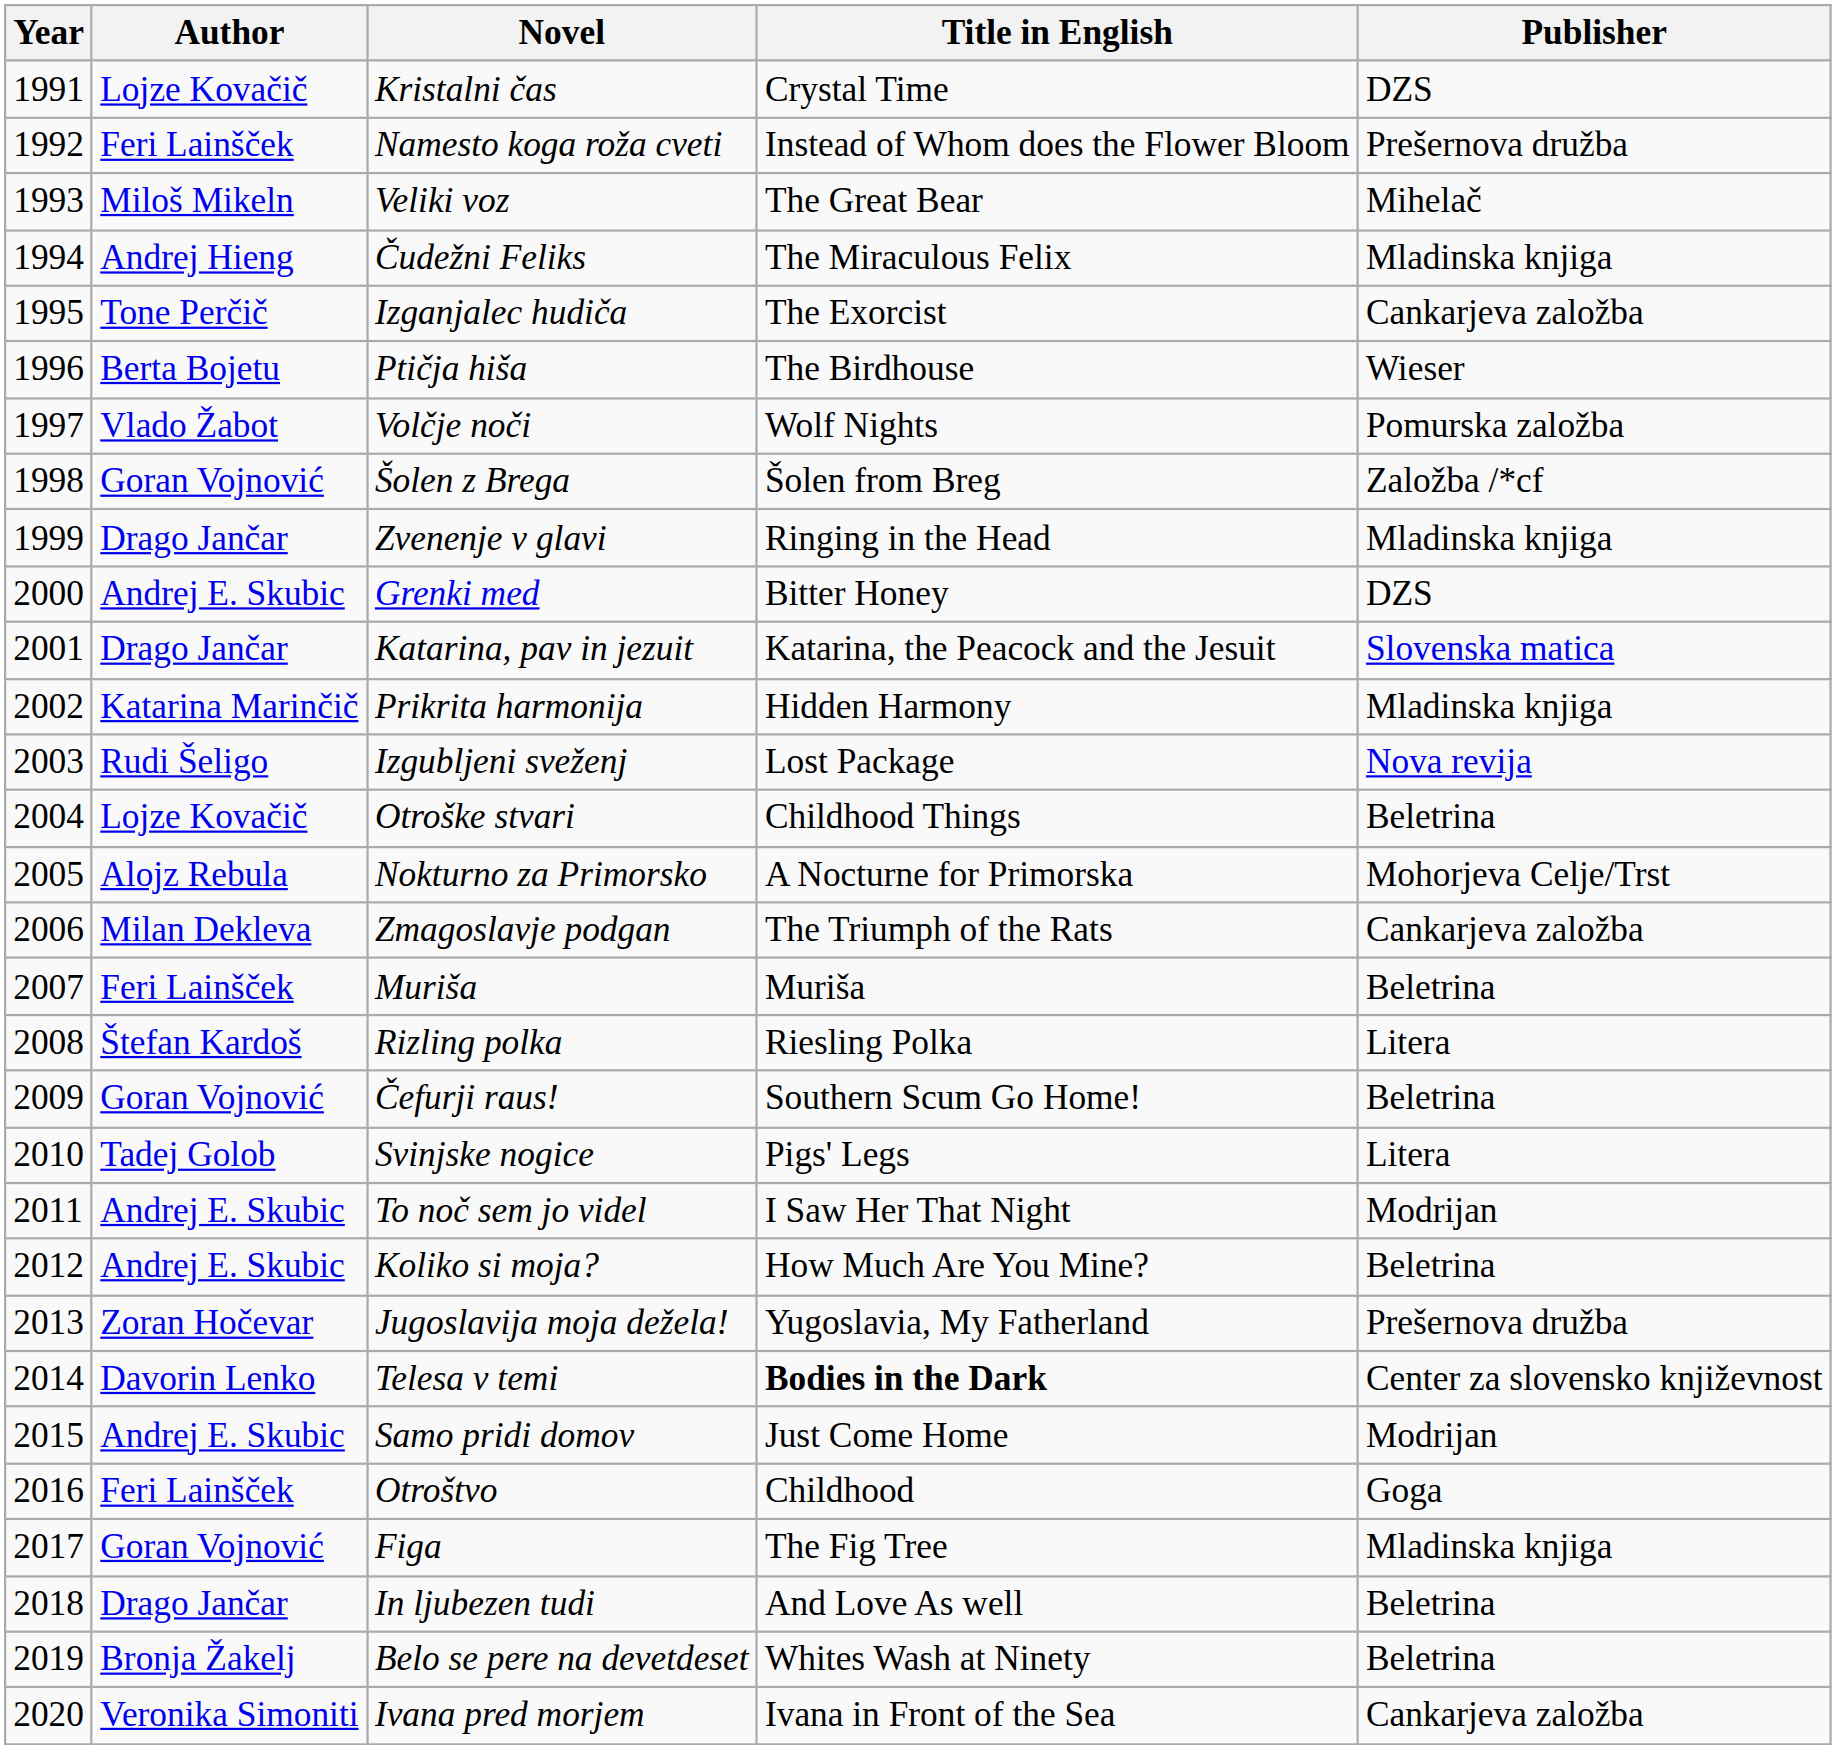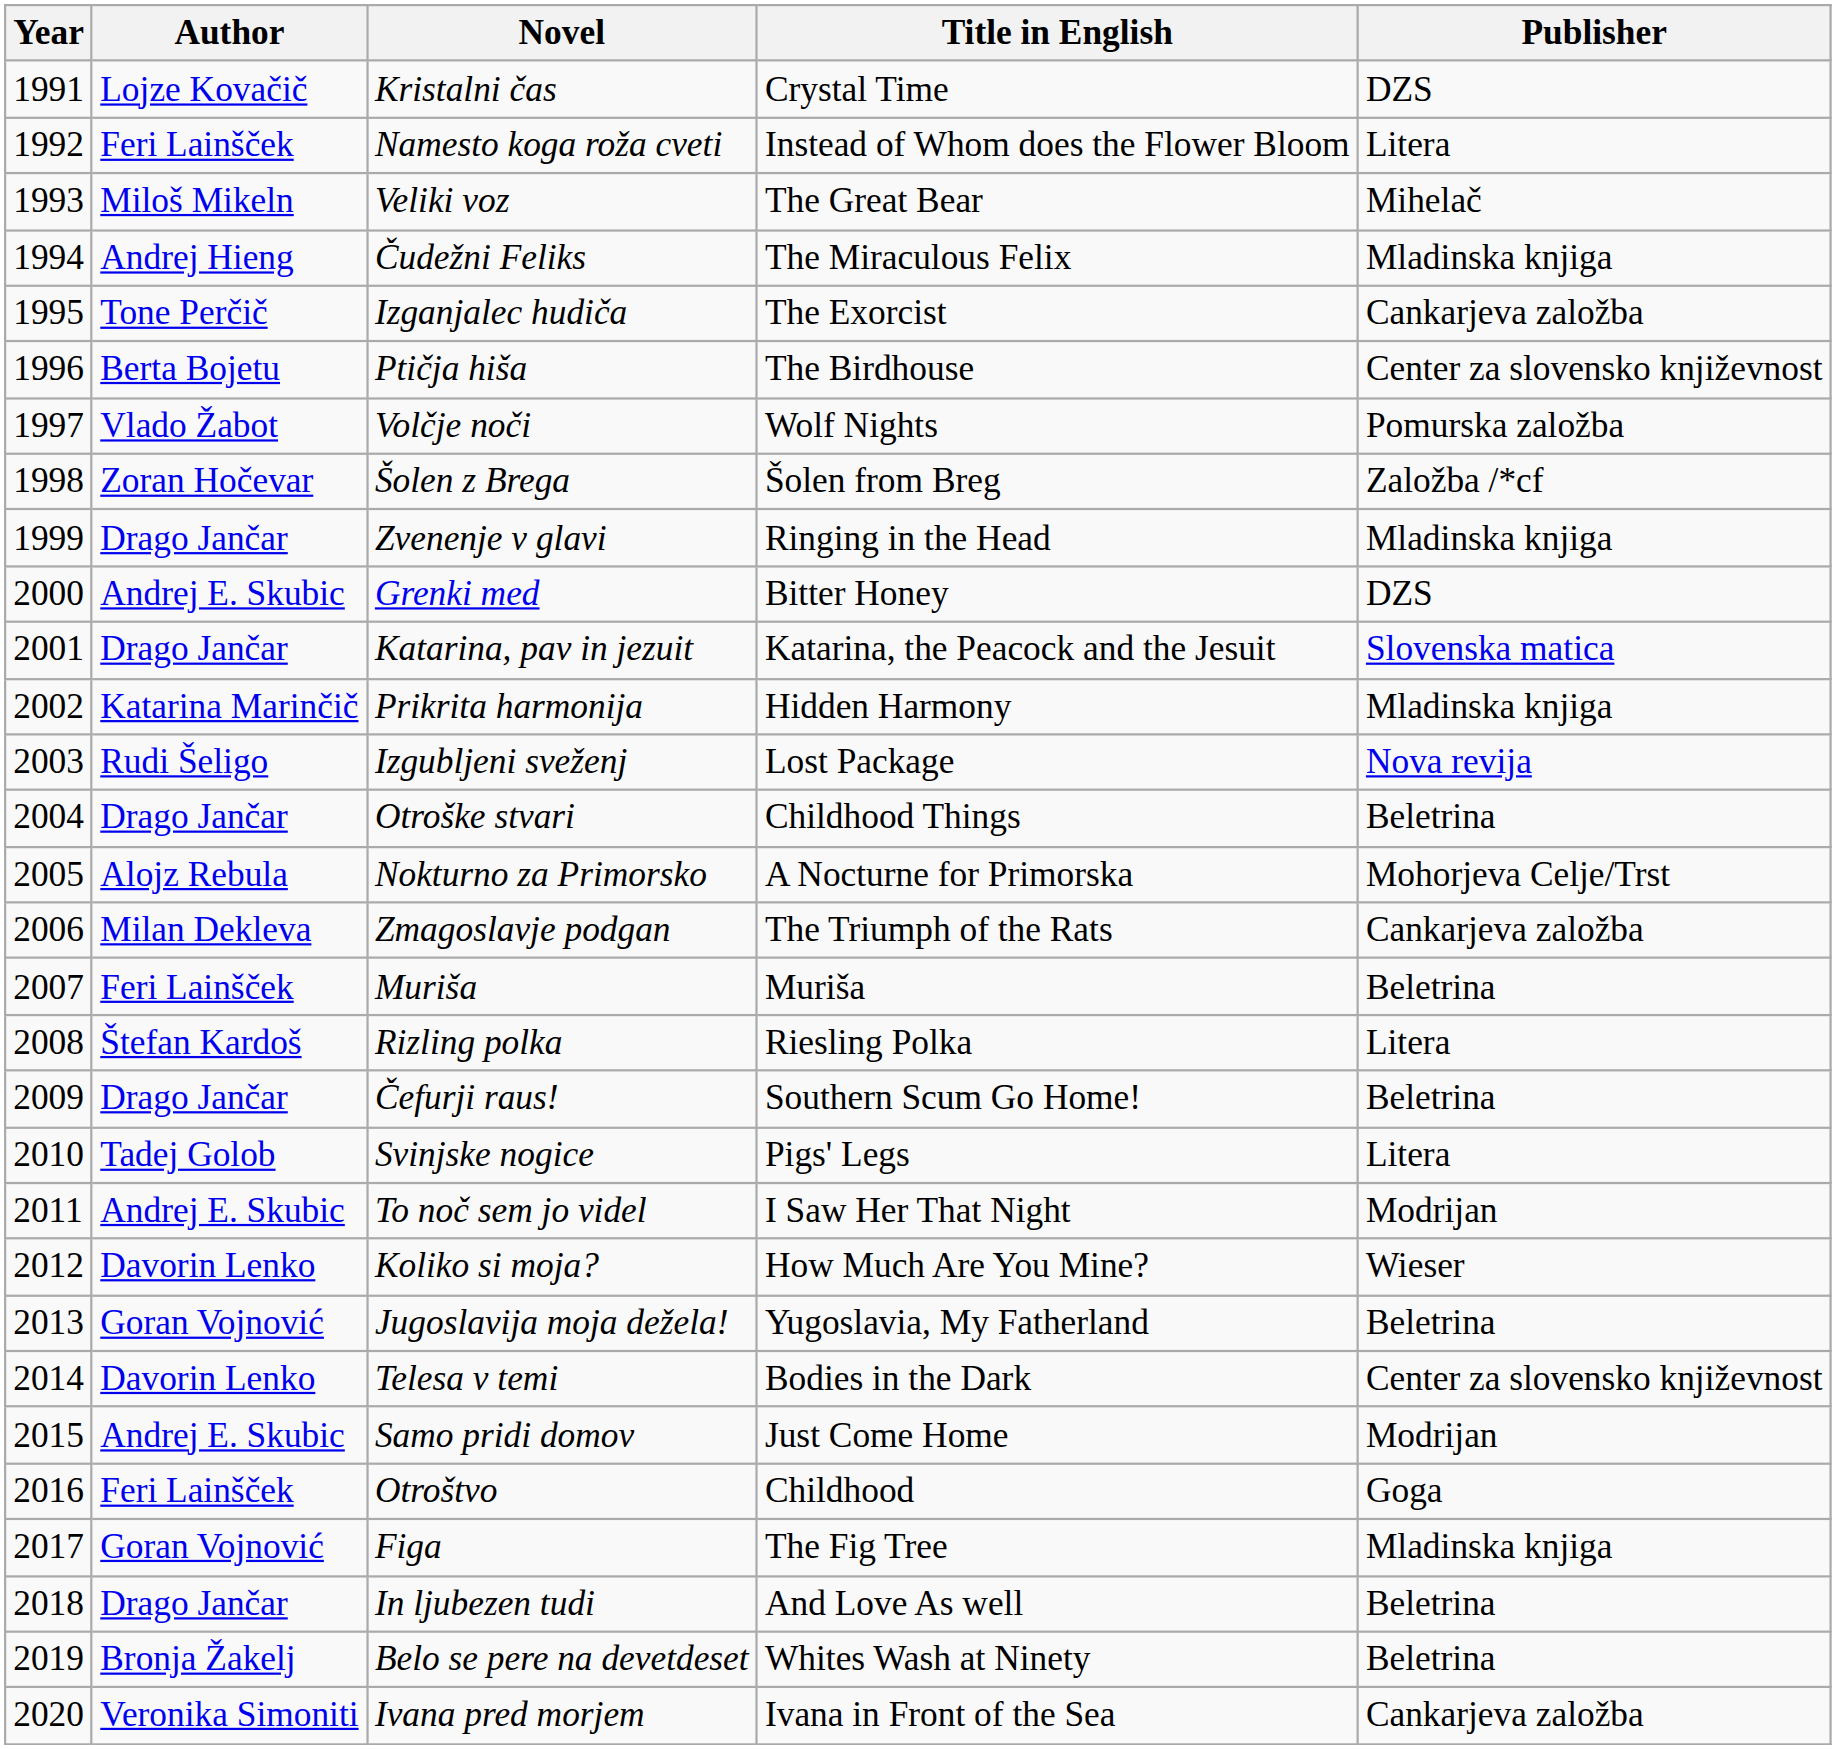Namesto koga roža cveti | Publisher: Prešernova družba -> Litera
Ptičja hiša | Publisher: Wieser -> Center za slovensko književnost
Šolen z Brega | Author: Goran Vojnović -> Zoran Hočevar
Otroške stvari | Author: Lojze Kovačič -> Drago Jančar
Čefurji raus! | Author: Goran Vojnović -> Drago Jančar
Koliko si moja? | Author: Andrej E. Skubic -> Davorin Lenko
Koliko si moja? | Publisher: Beletrina -> Wieser
Jugoslavija moja dežela! | Author: Zoran Hočevar -> Goran Vojnović
Jugoslavija moja dežela! | Publisher: Prešernova družba -> Beletrina
Telesa v temi | Title in English: bold -> normal
